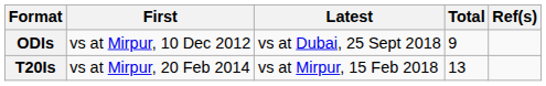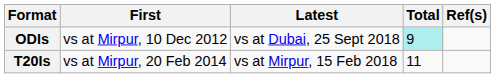ODIs | Total: no background -> paleturquoise background
T20Is | Total: 13 -> 11
